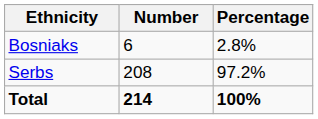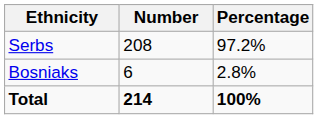rows swapped: Serbs <-> Bosniaks
